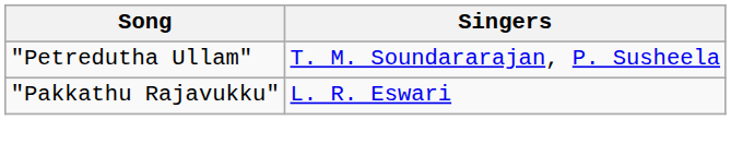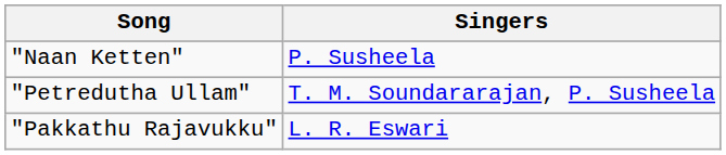+ row: "Naan Ketten" | P. Susheela
